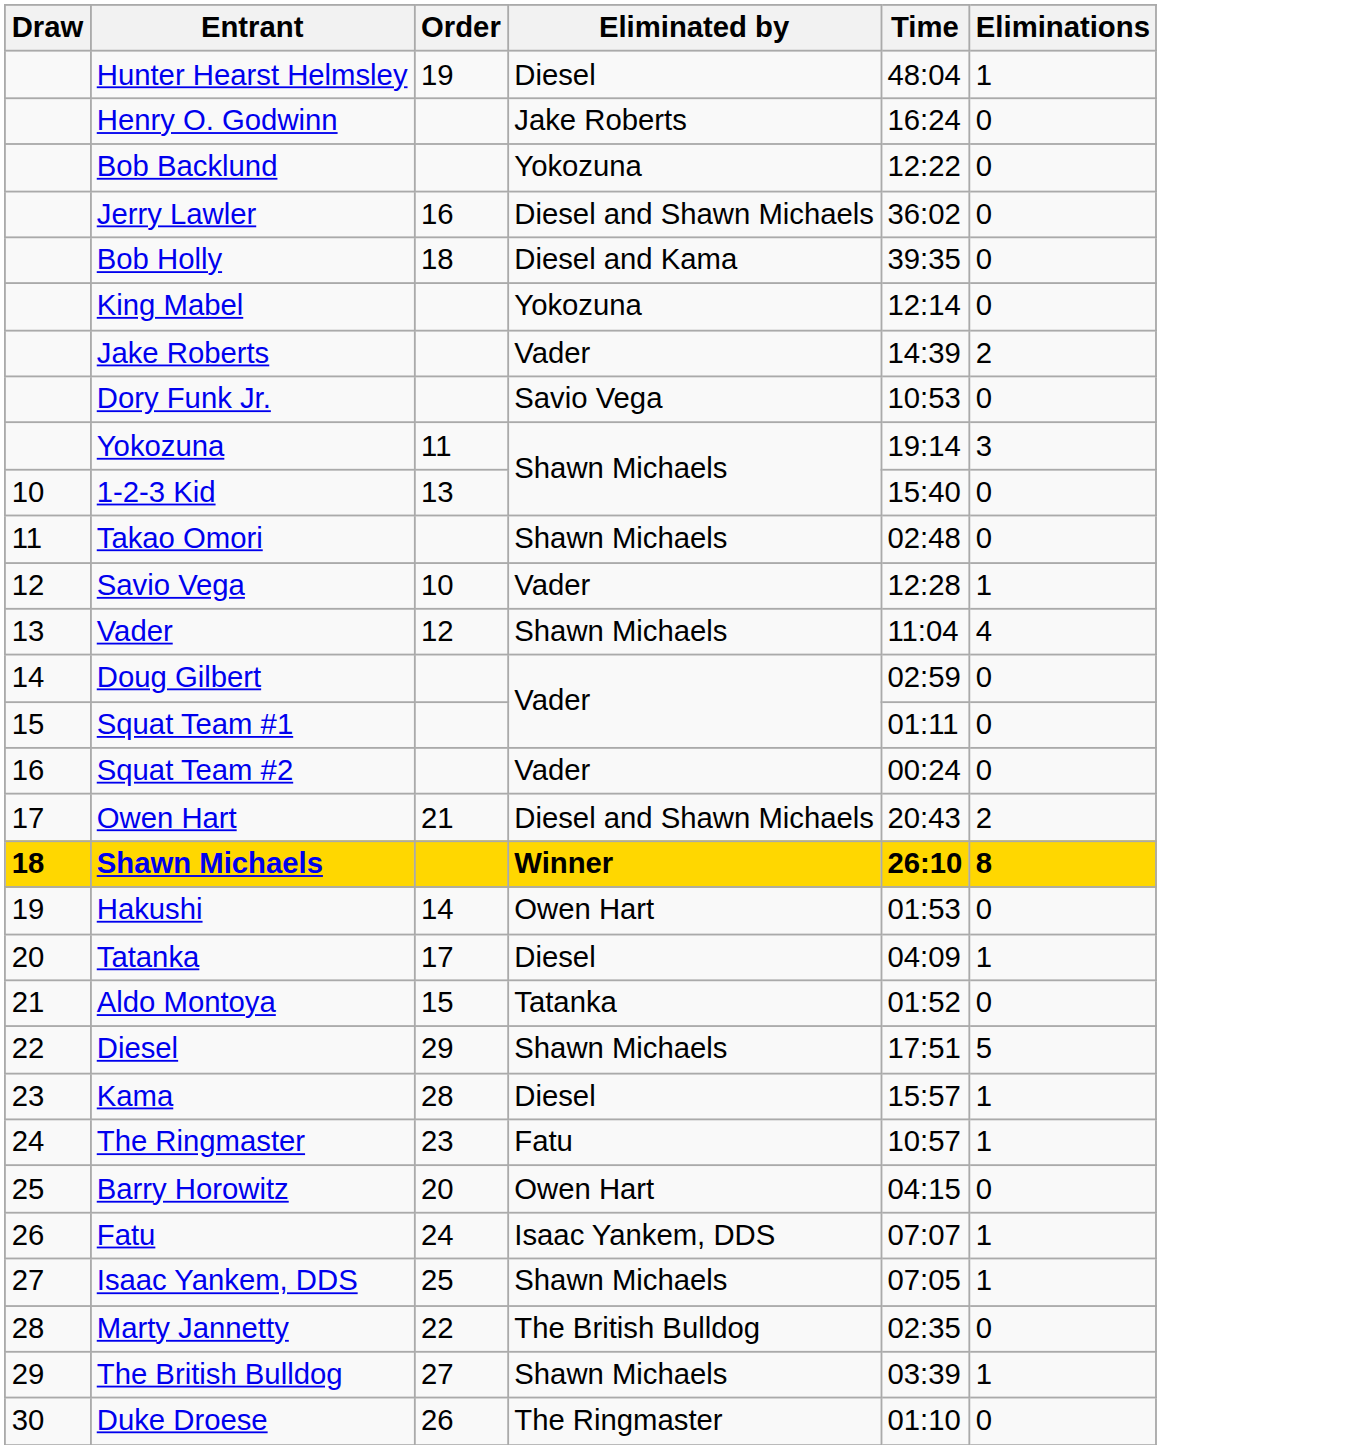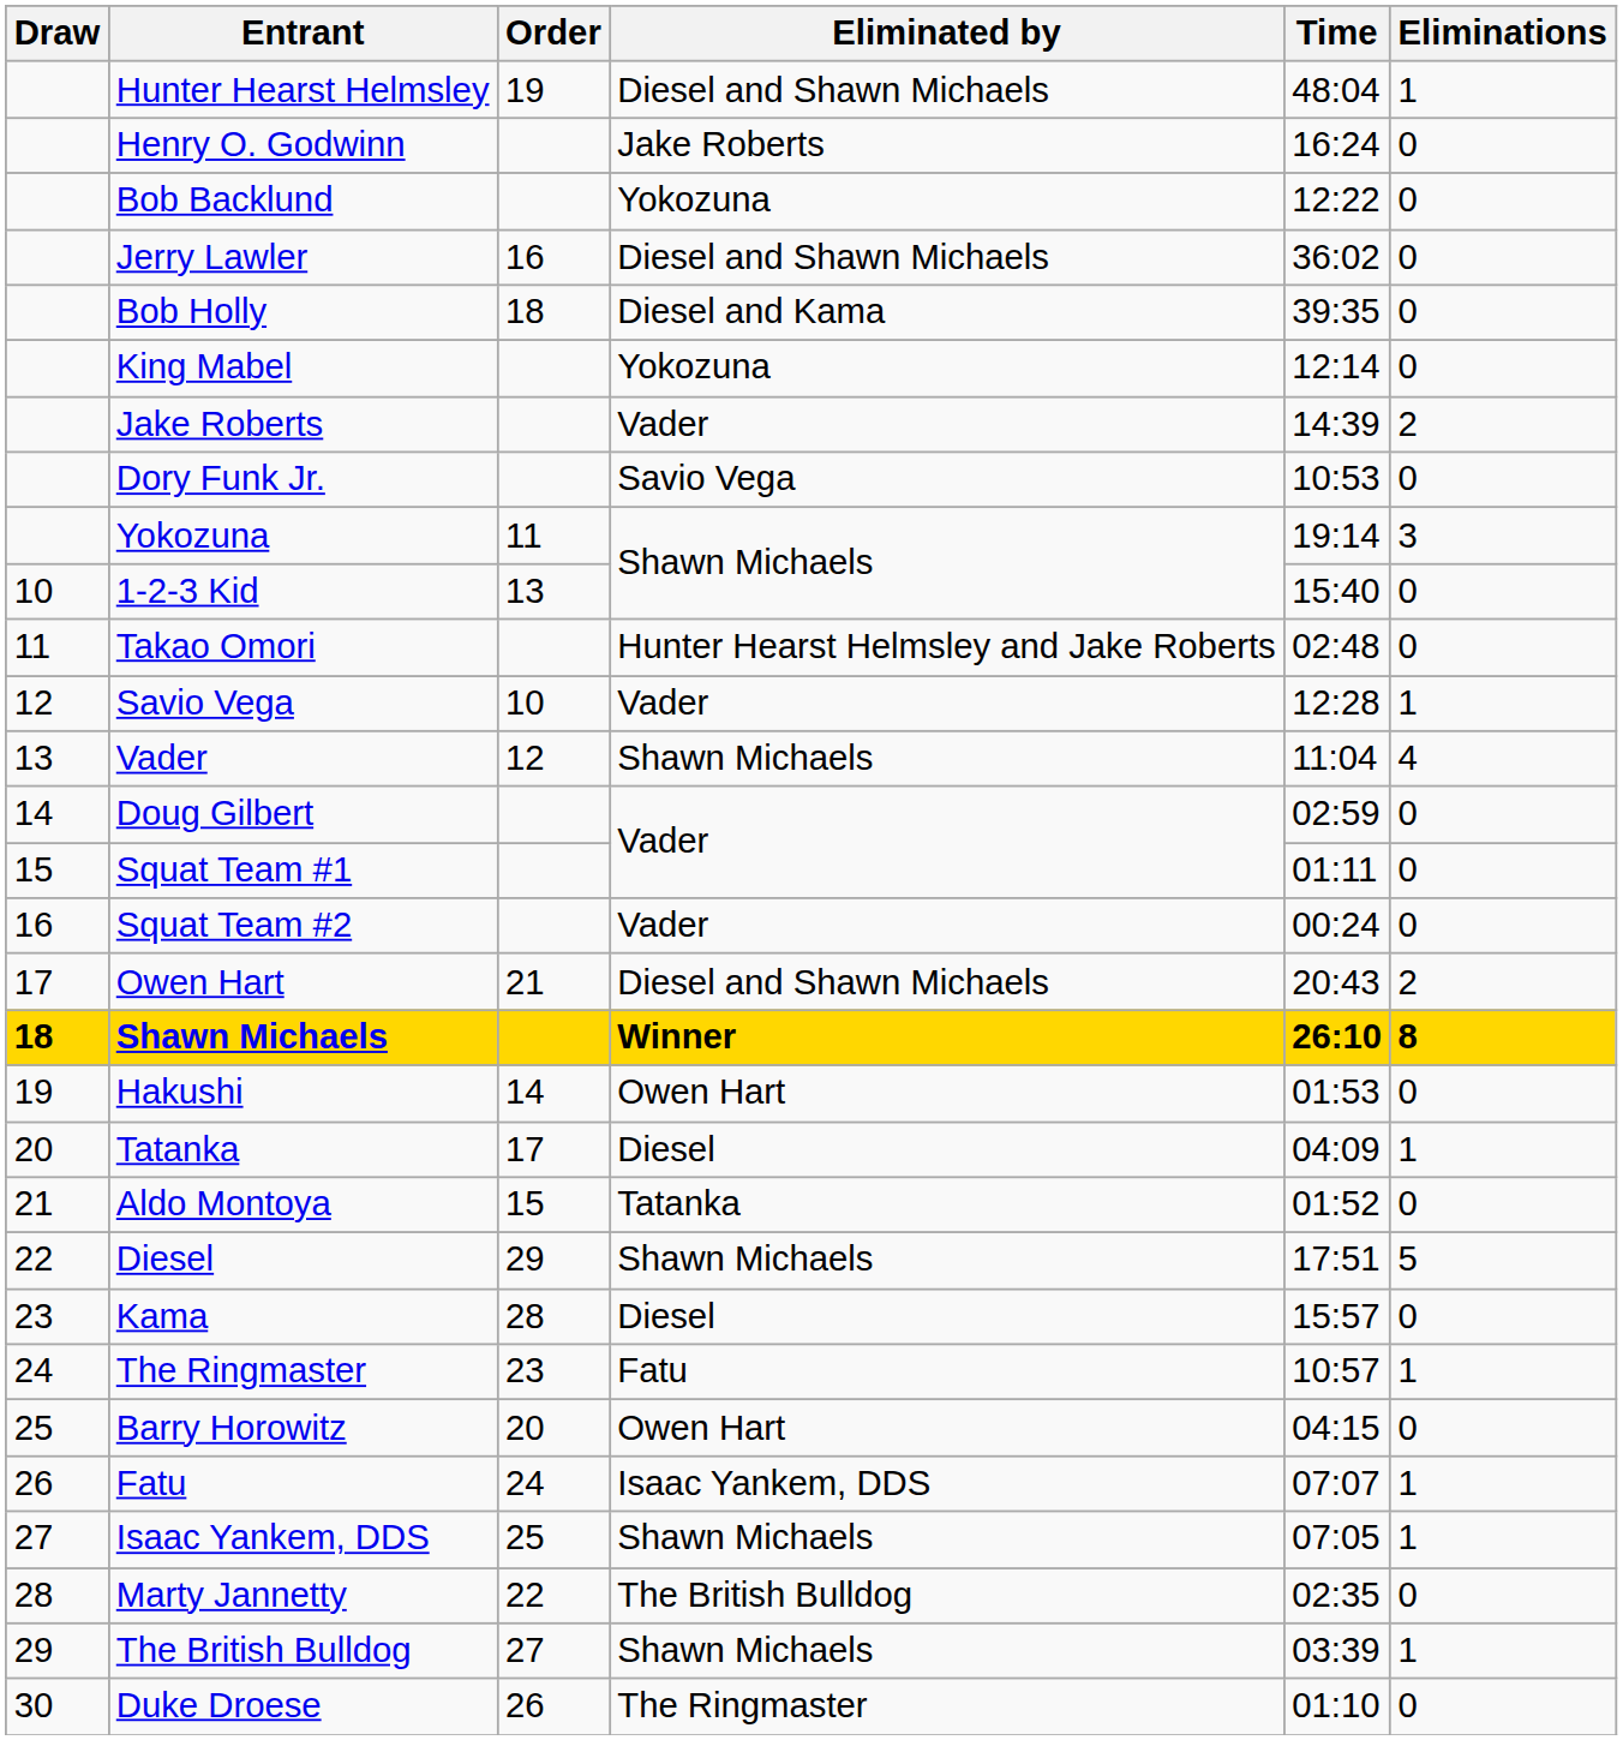Hunter Hearst Helmsley | Eliminated by: Diesel -> Diesel and Shawn Michaels
Takao Omori | Eliminated by: Shawn Michaels -> Hunter Hearst Helmsley and Jake Roberts
Kama | Eliminations: 1 -> 0
